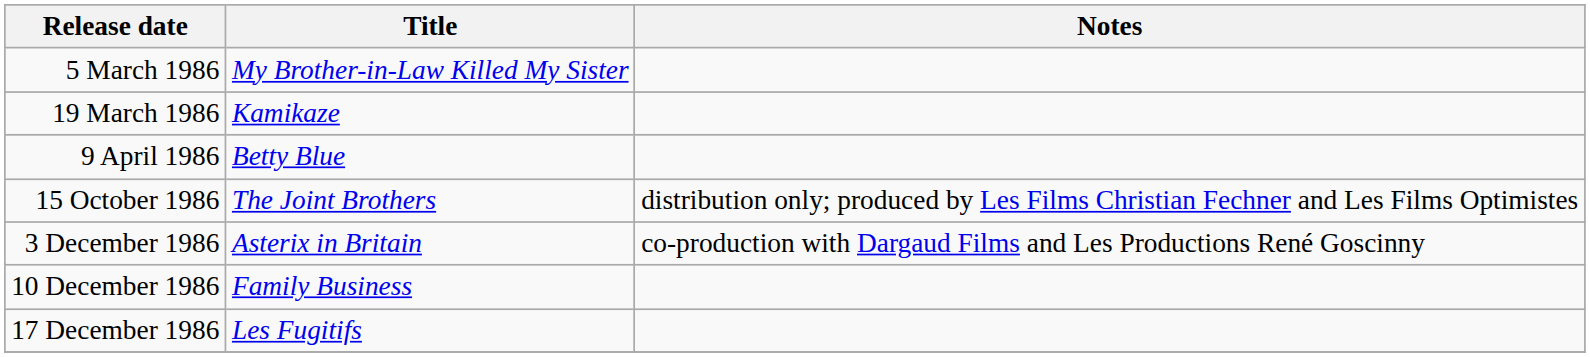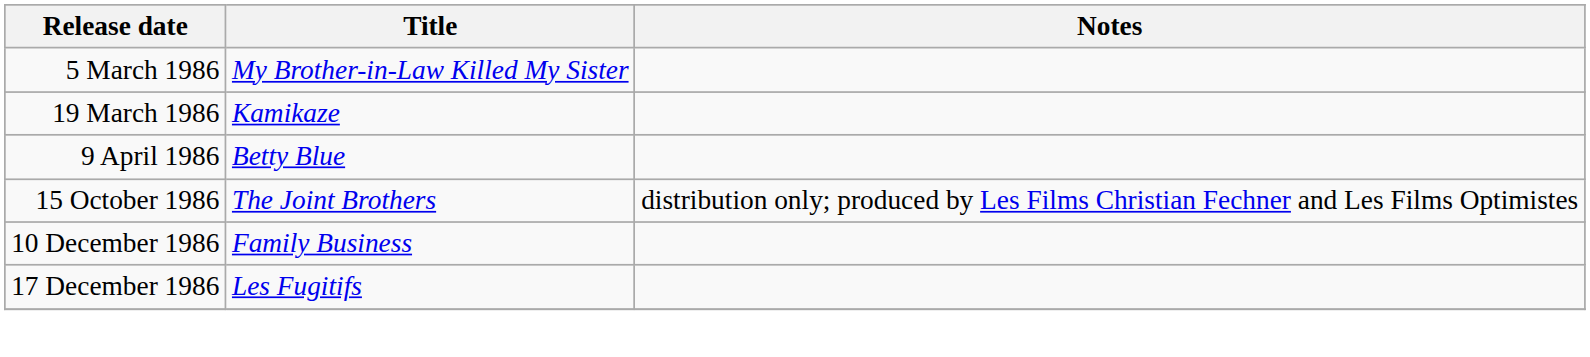- row: 3 December 1986 | Asterix in Britain | co-production with Dargaud Films and Les Productions René Goscinny
